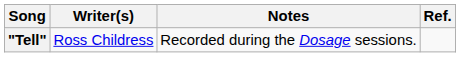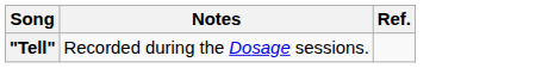- column: Writer(s) | Ross Childress
